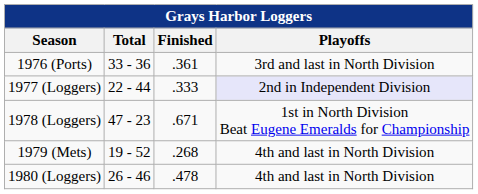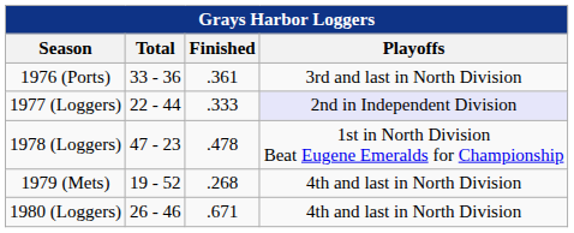1978 (Loggers) | Finished: .671 -> .478
1980 (Loggers) | Finished: .478 -> .671
